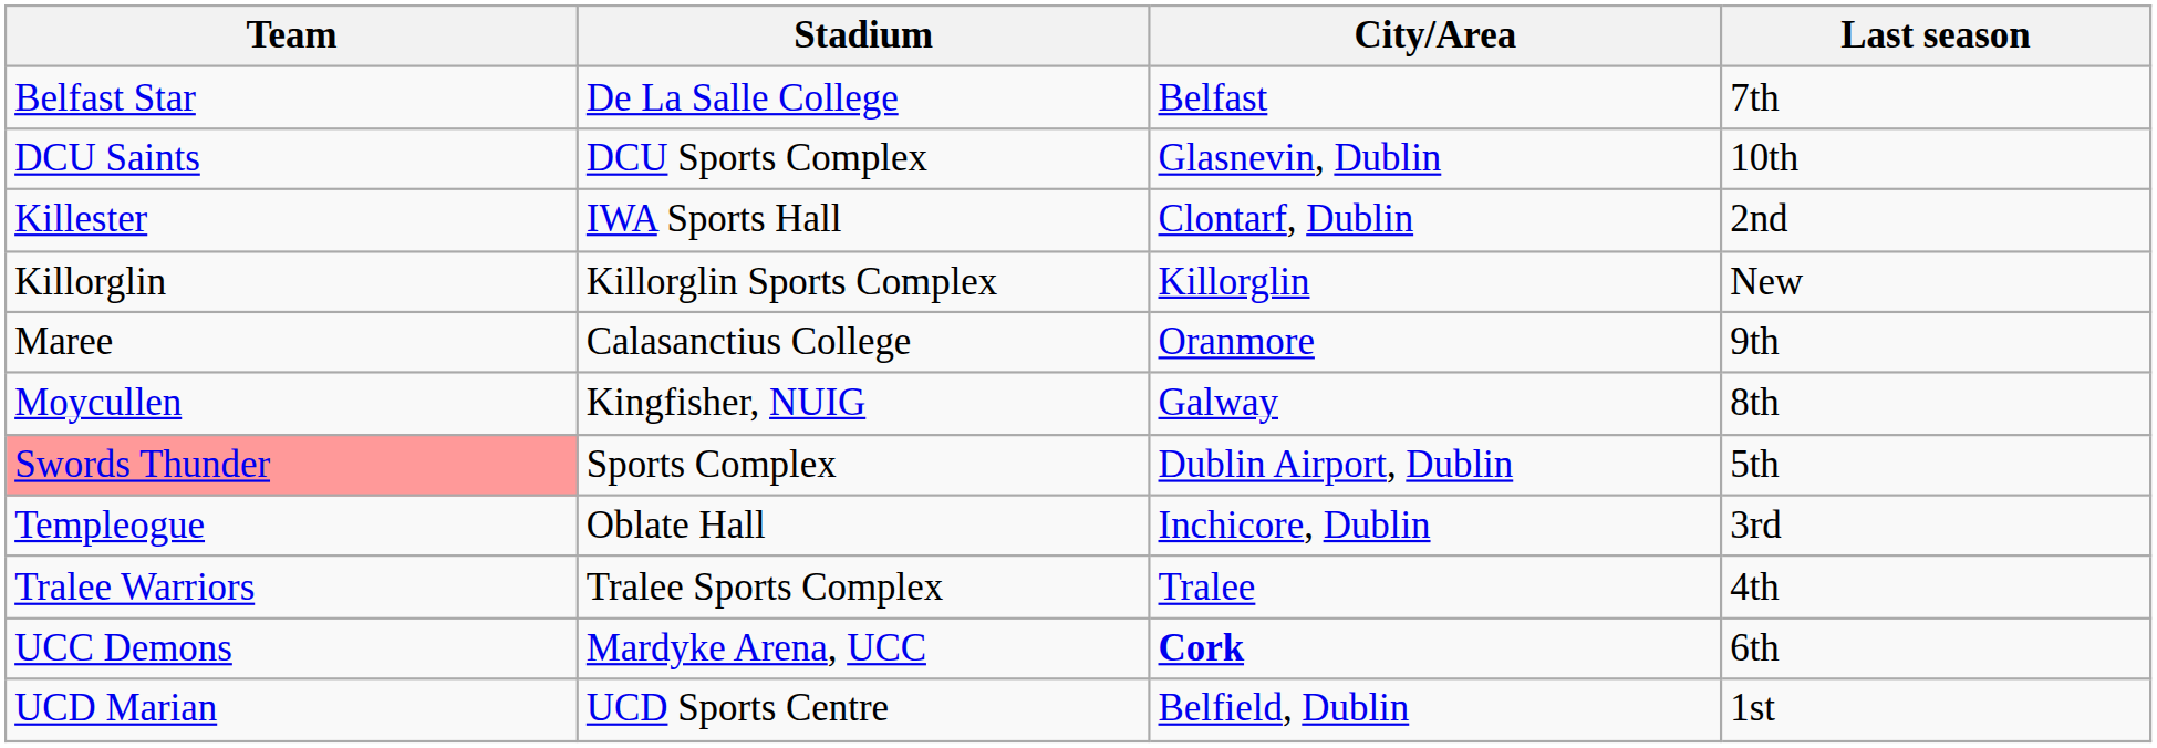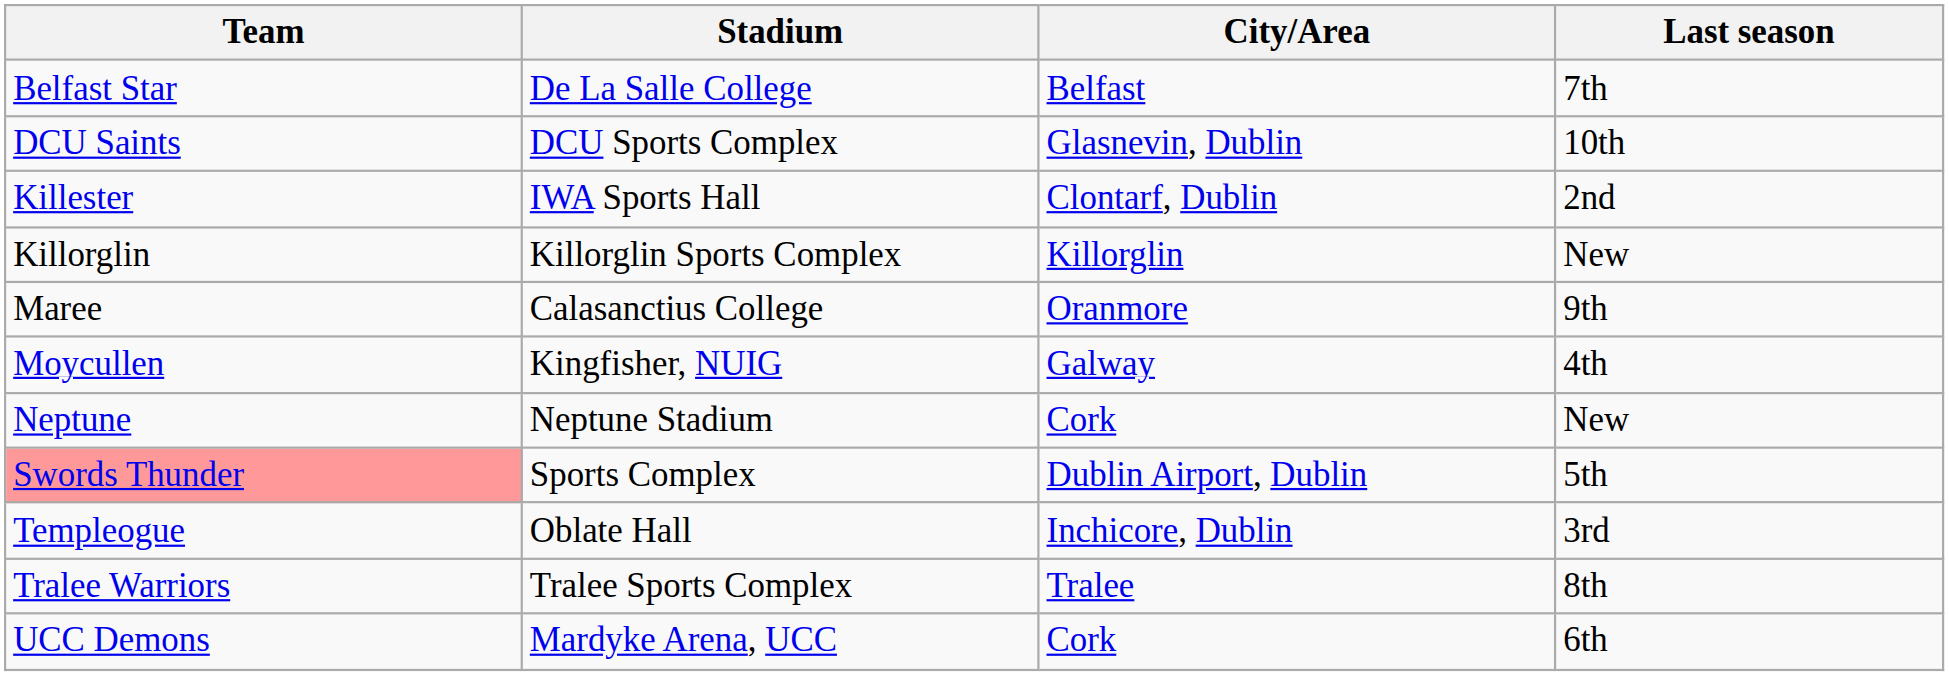Moycullen | Last season: 8th -> 4th
+ row: Neptune | Neptune Stadium | Cork | New
Tralee Warriors | Last season: 4th -> 8th
UCC Demons | City/Area: bold -> normal
- row: UCD Marian | UCD Sports Centre | Belfield, Dublin | 1st
